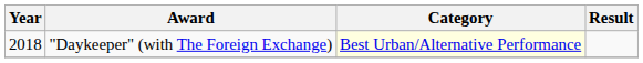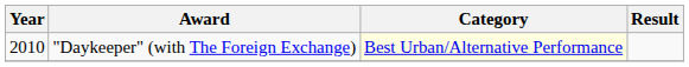"Daykeeper" (with The Foreign Exchange) | Year: 2018 -> 2010
